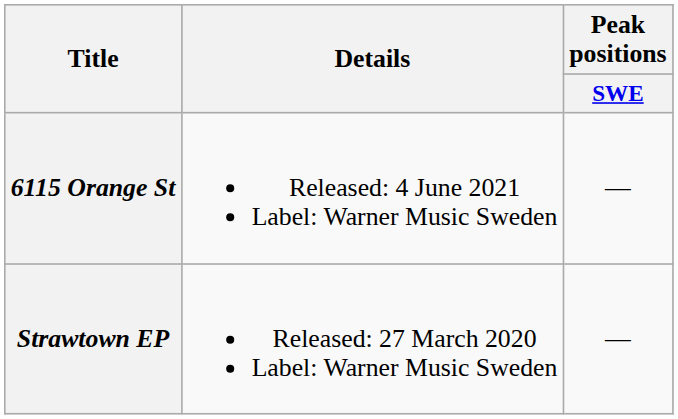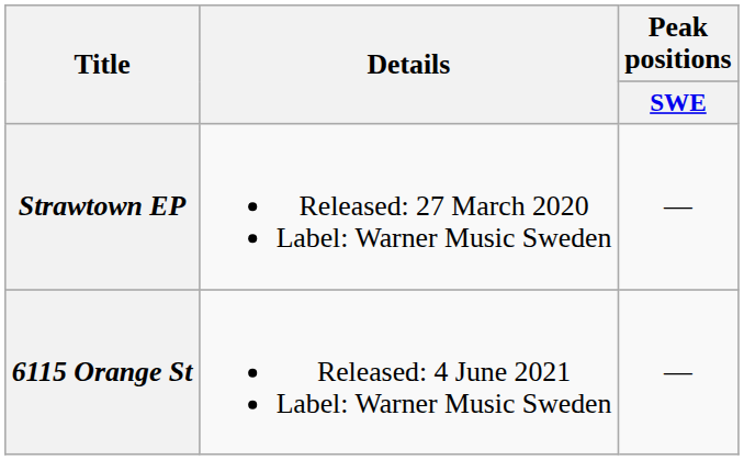rows swapped: Strawtown EP <-> 6115 Orange St
